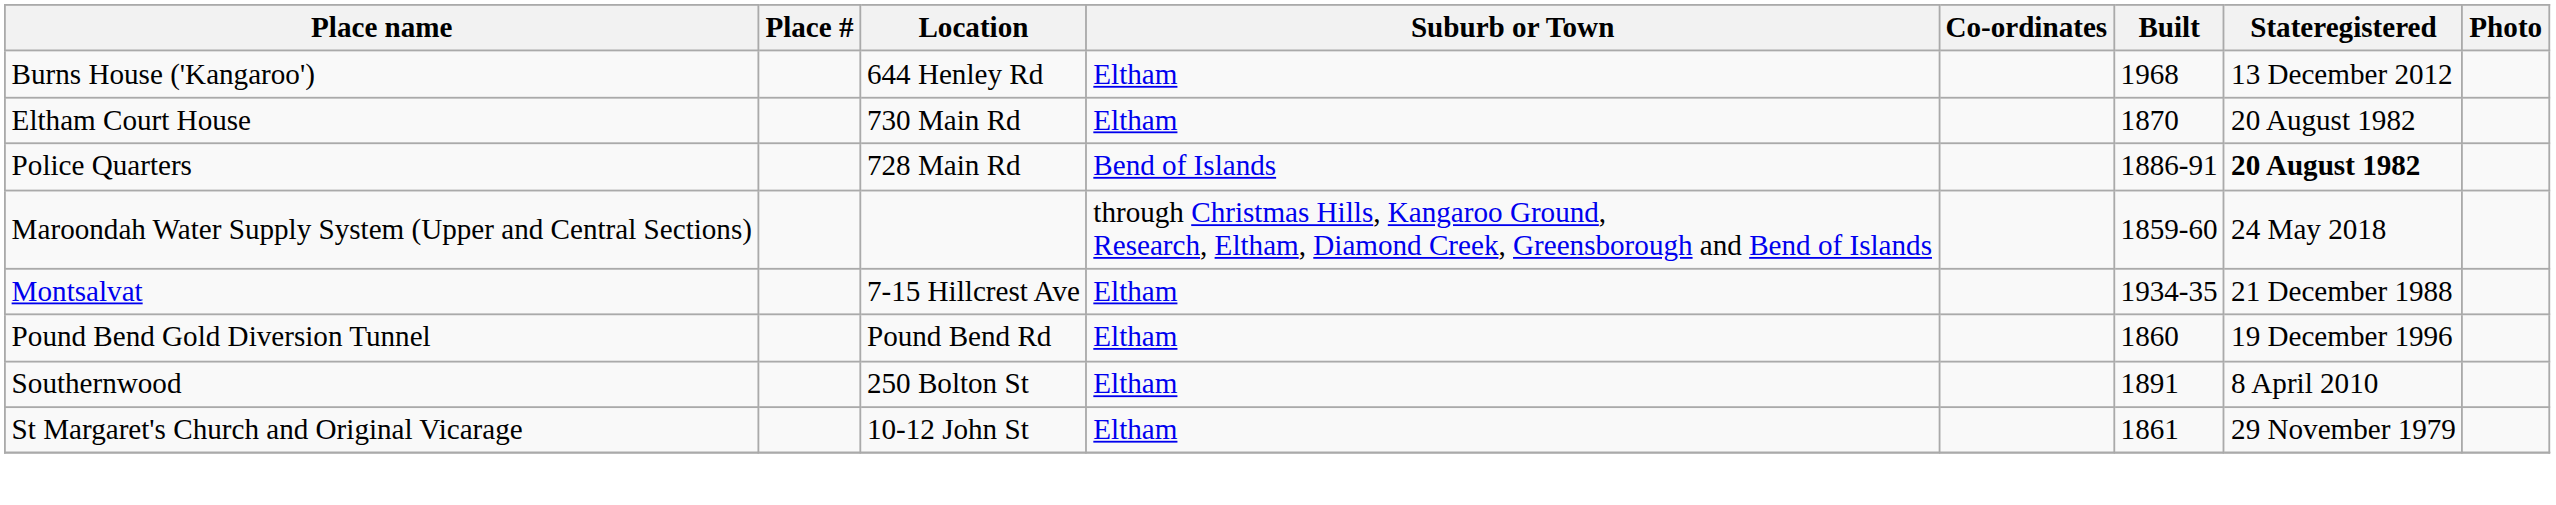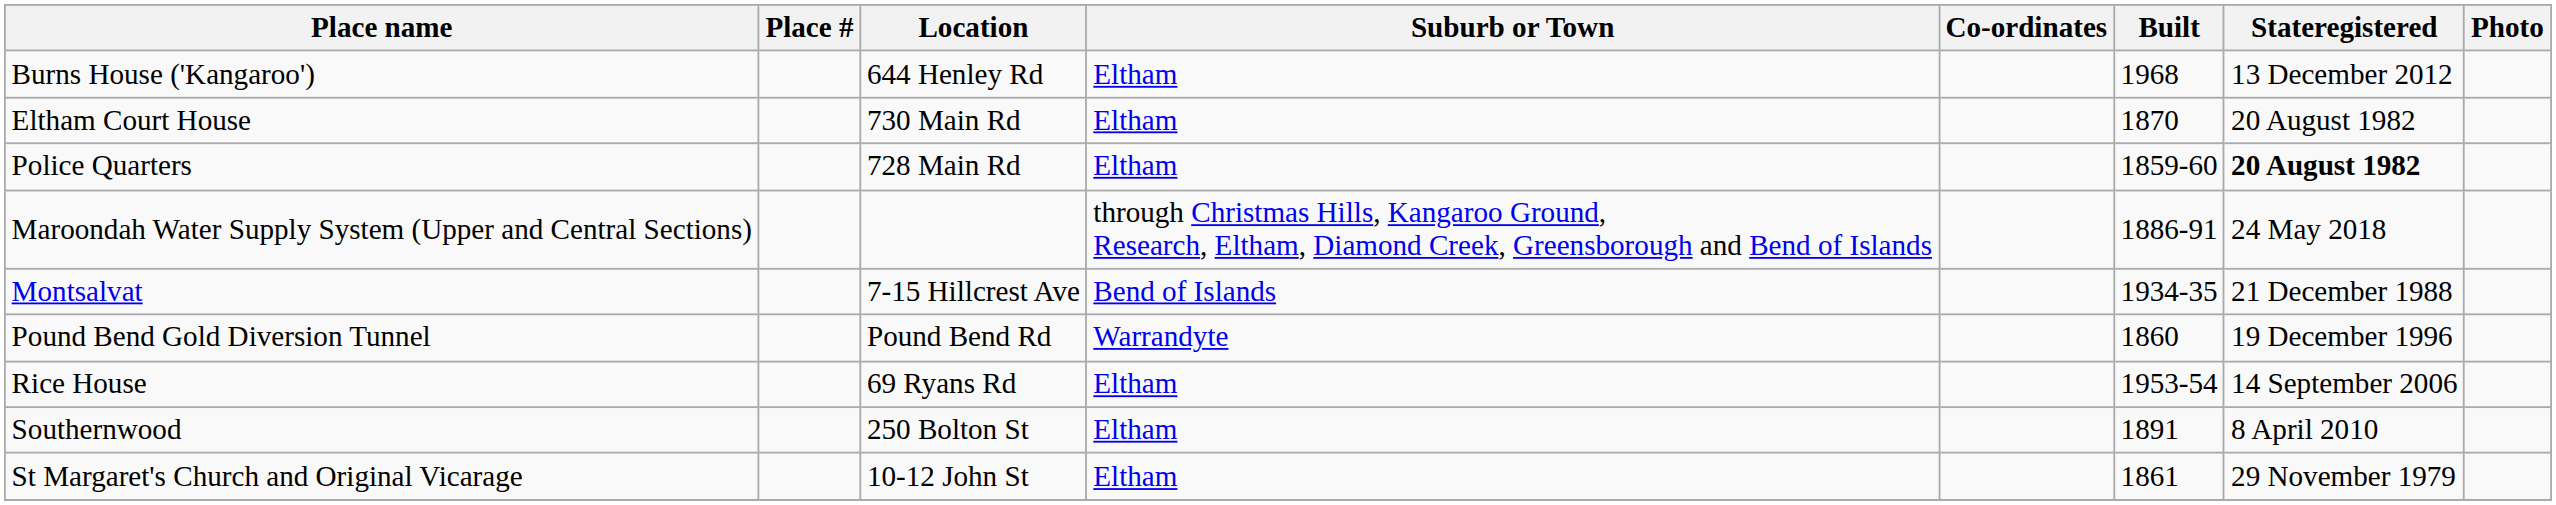Police Quarters | Suburb or Town: Bend of Islands -> Eltham
Police Quarters | Built: 1886-91 -> 1859-60
Maroondah Water Supply System (Upper and Central Sections) | Built: 1859-60 -> 1886-91
Montsalvat | Suburb or Town: Eltham -> Bend of Islands
Pound Bend Gold Diversion Tunnel | Suburb or Town: Eltham -> Warrandyte
+ row: Rice House | 69 Ryans Rd | Eltham | 1953-54 | 14 September 2006
